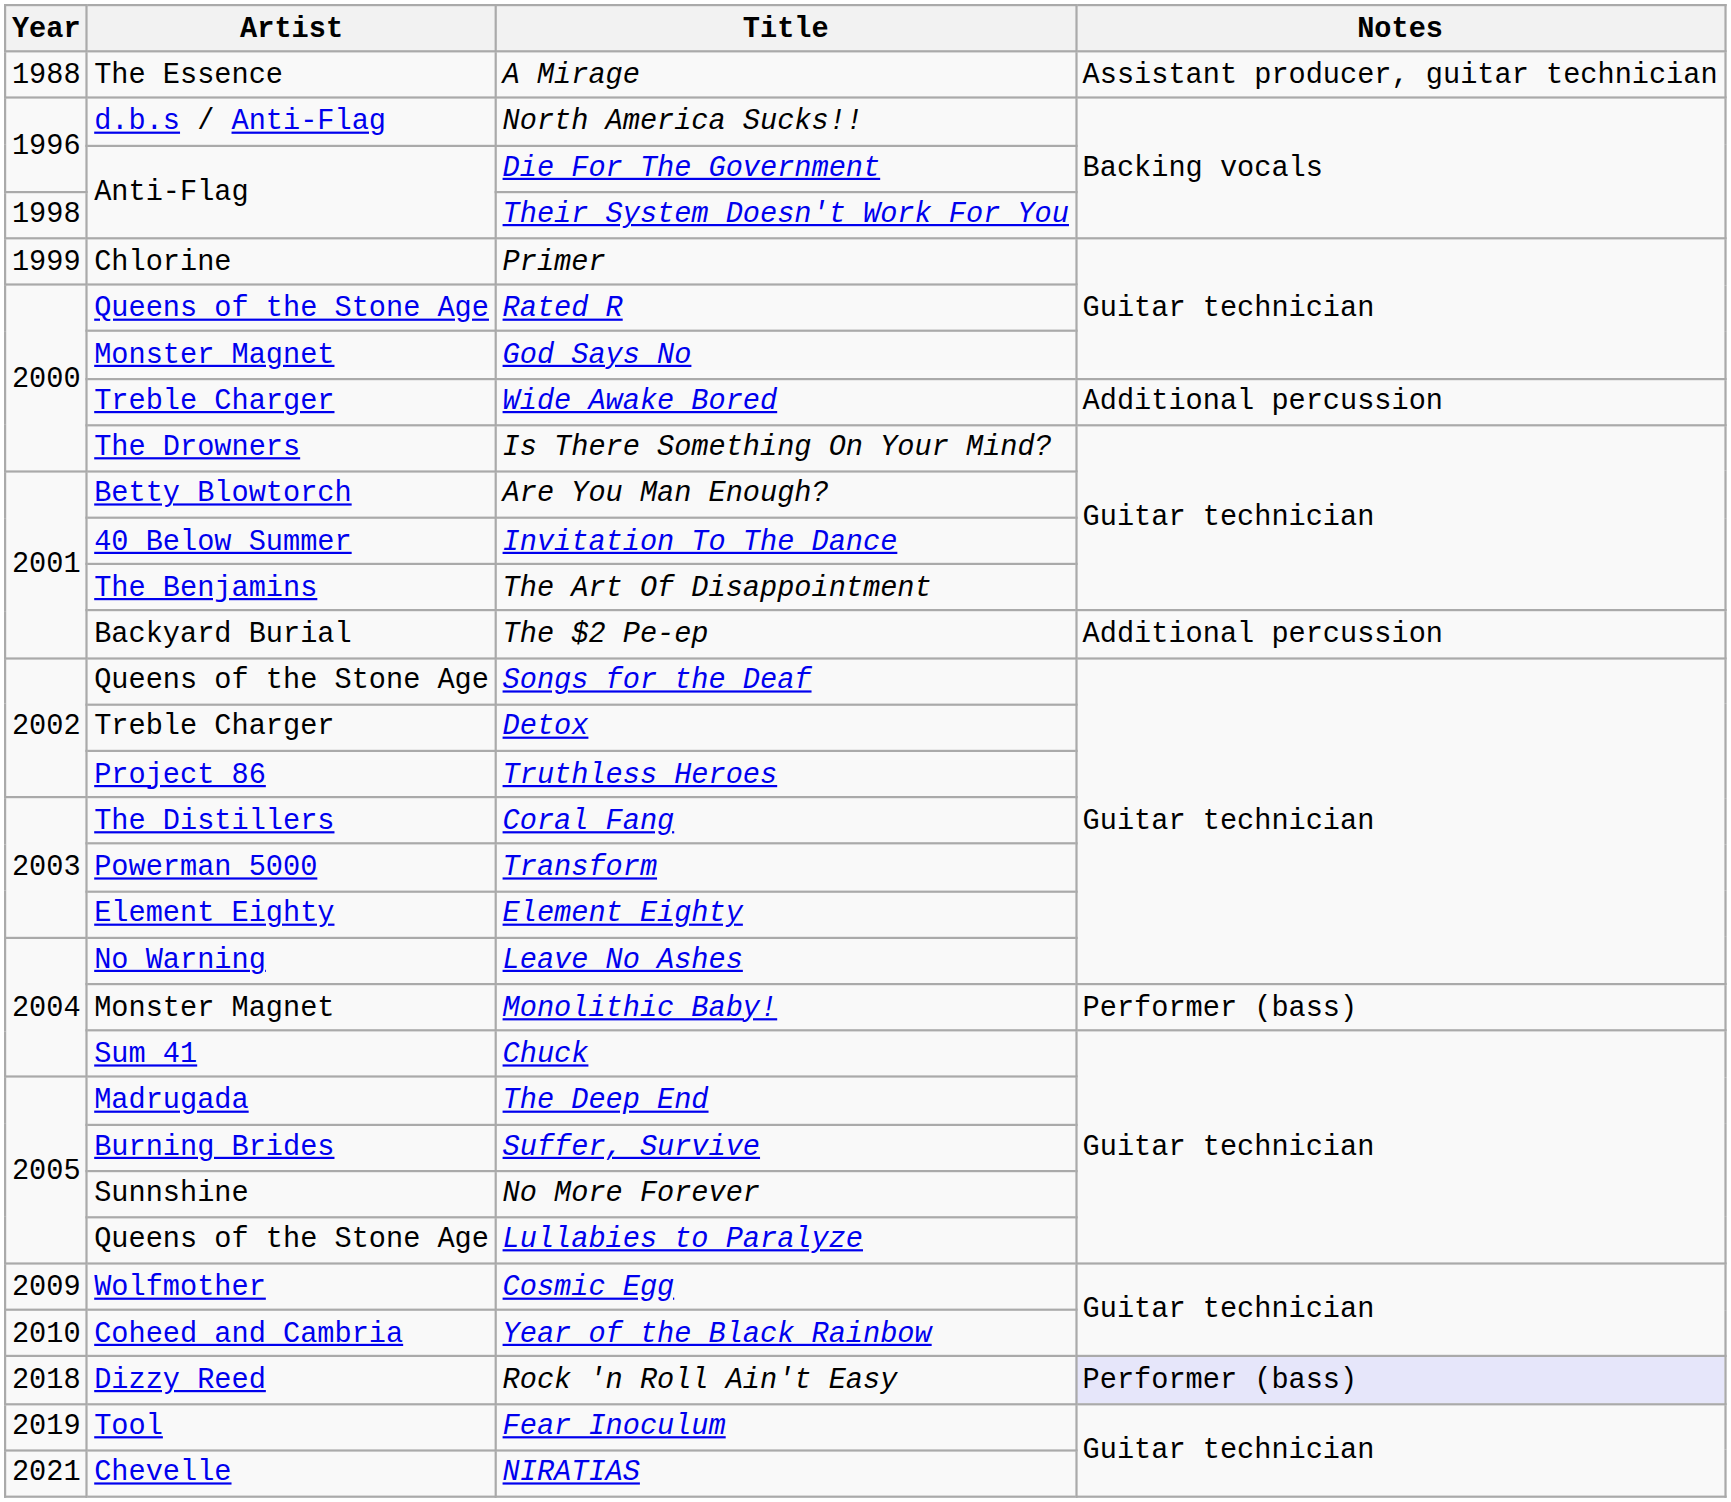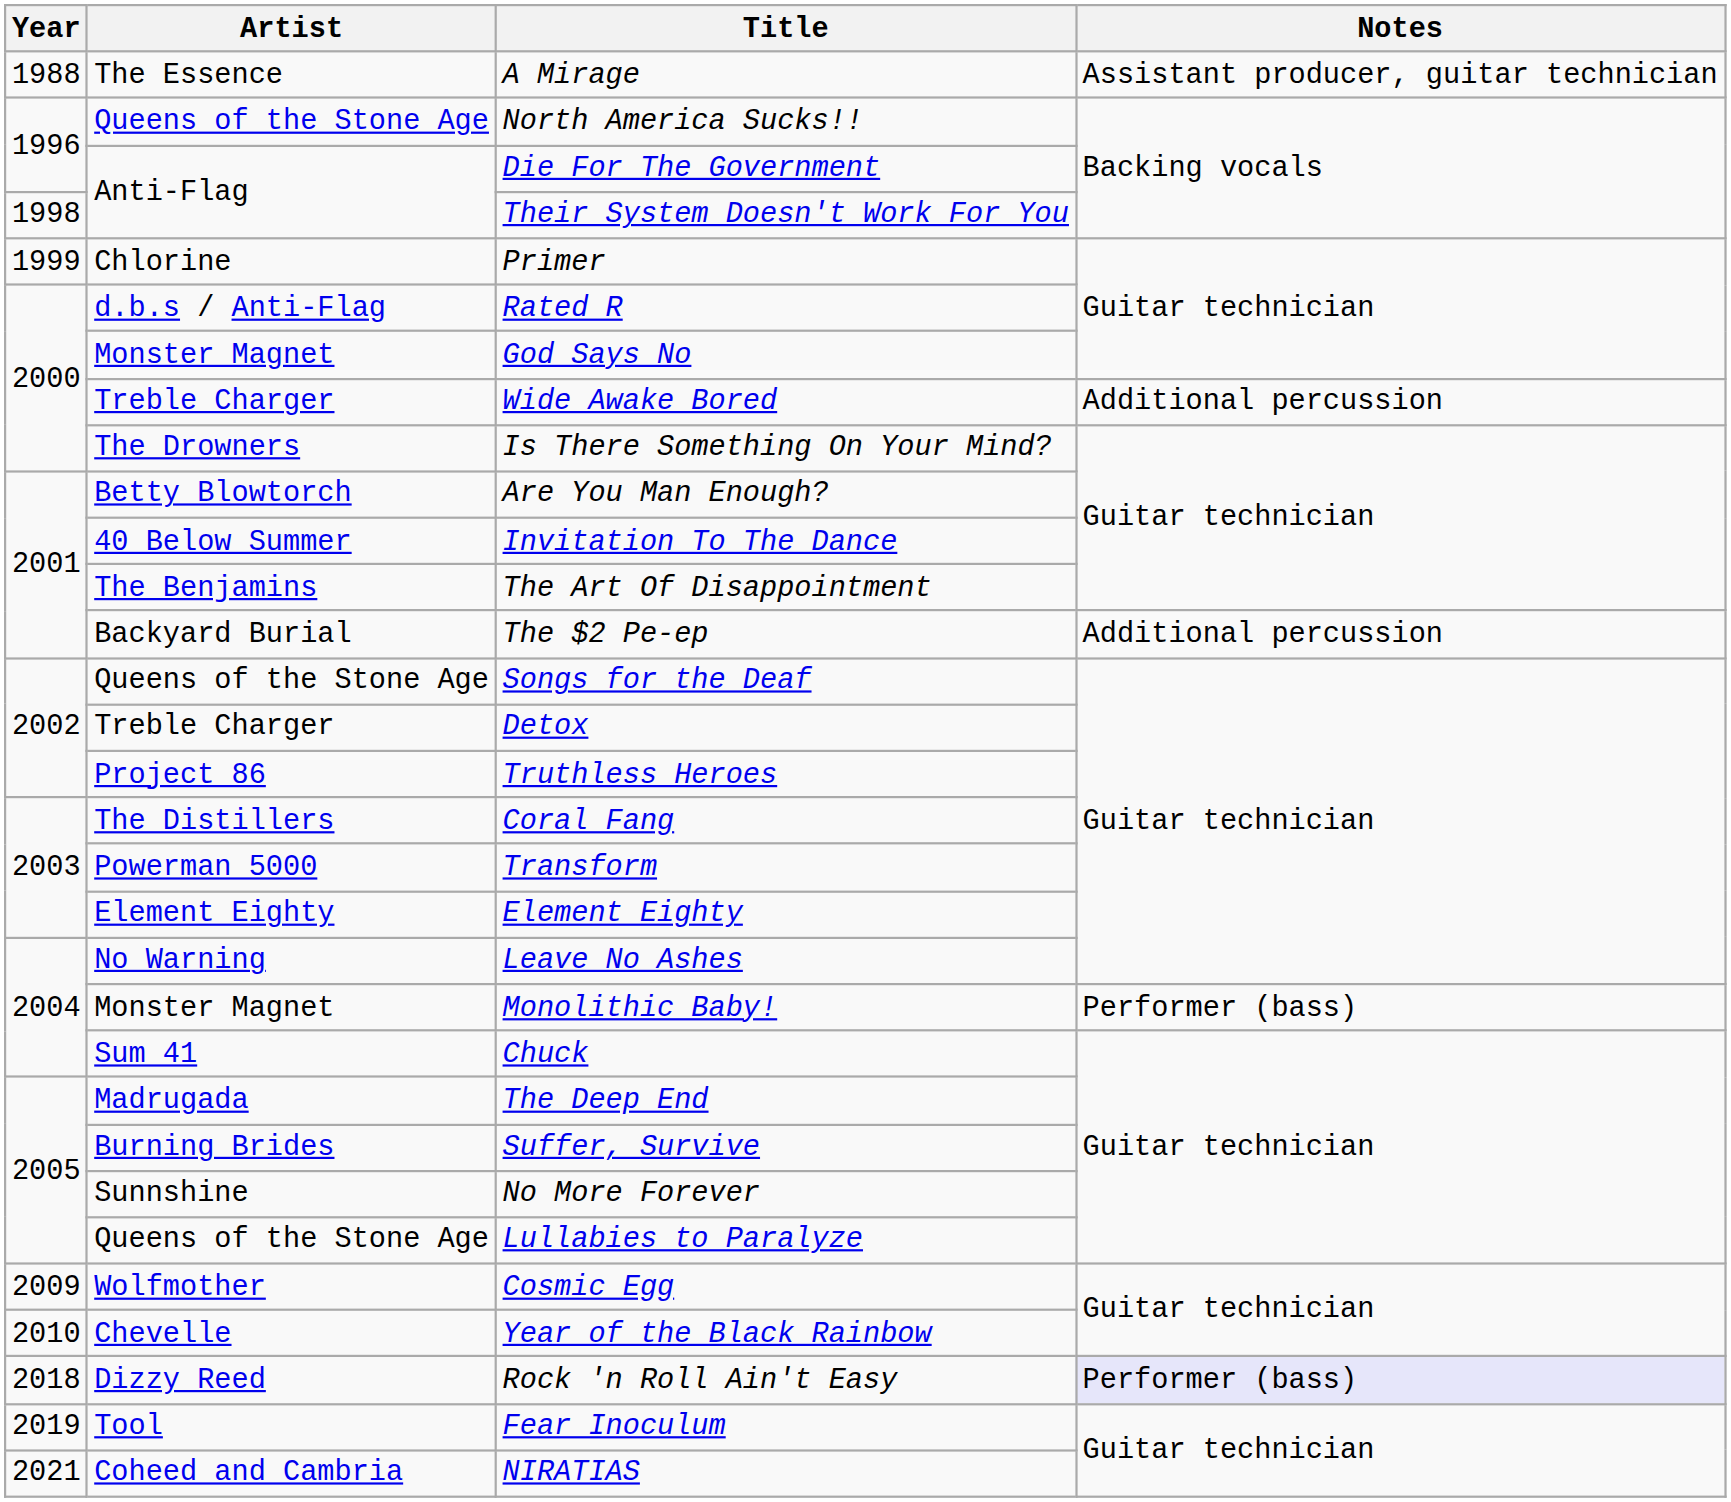North America Sucks!! | Artist: d.b.s / Anti-Flag -> Queens of the Stone Age
Rated R | Artist: Queens of the Stone Age -> d.b.s / Anti-Flag
Year of the Black Rainbow | Artist: Coheed and Cambria -> Chevelle
NIRATIAS | Artist: Chevelle -> Coheed and Cambria
